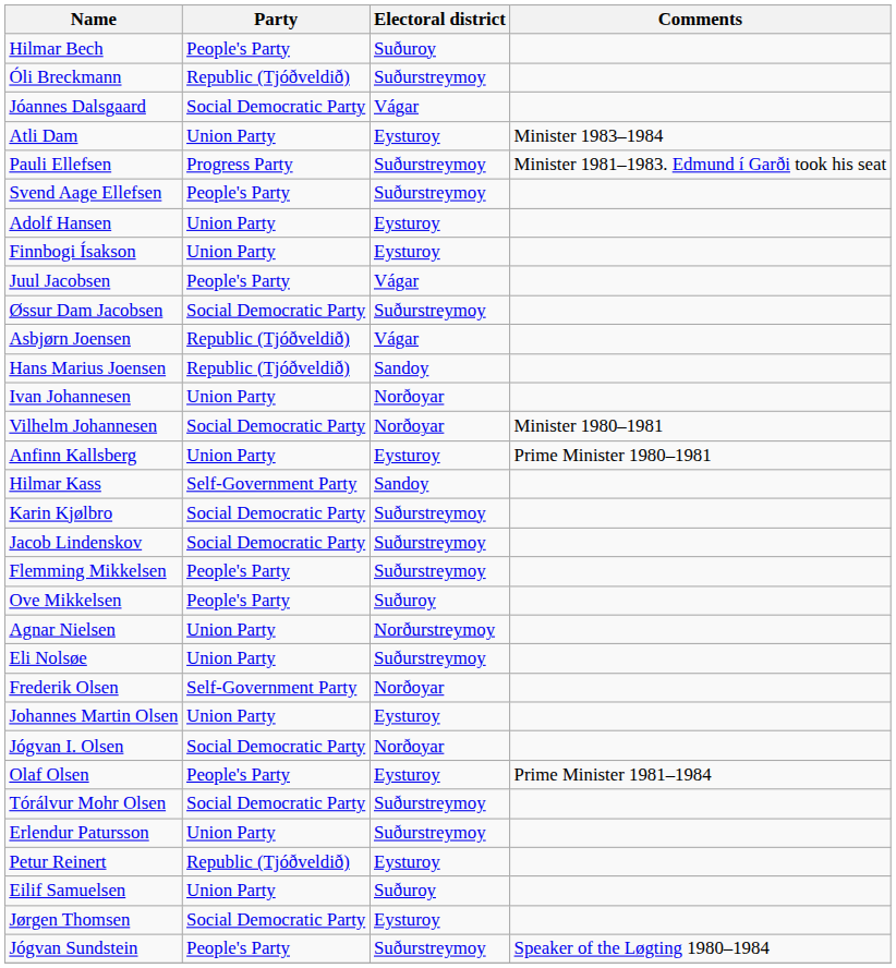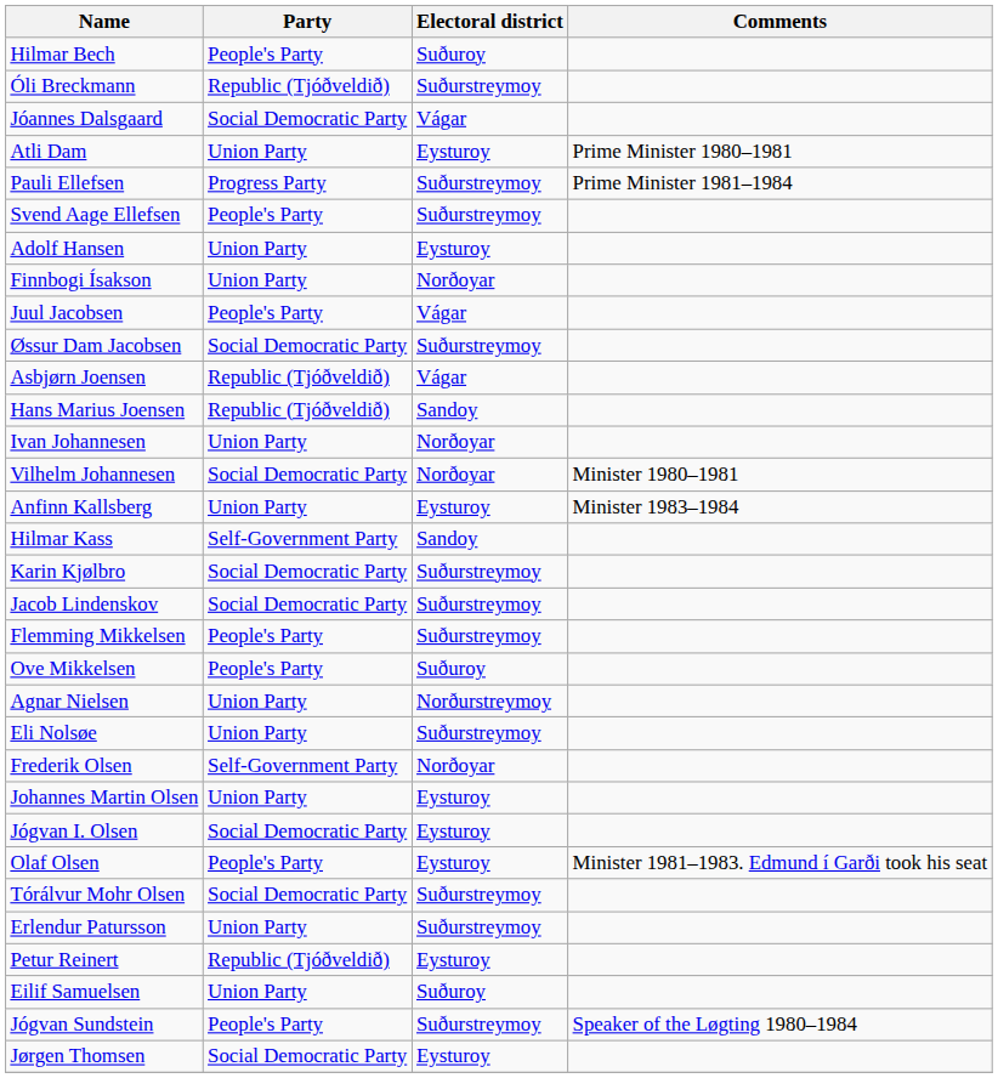Atli Dam | Comments: Minister 1983–1984 -> Prime Minister 1980–1981
Pauli Ellefsen | Comments: Minister 1981–1983. Edmund í Garði took his seat -> Prime Minister 1981–1984
Finnbogi Ísakson | Electoral district: Eysturoy -> Norðoyar
Anfinn Kallsberg | Comments: Prime Minister 1980–1981 -> Minister 1983–1984
Jógvan I. Olsen | Electoral district: Norðoyar -> Eysturoy
Olaf Olsen | Comments: Prime Minister 1981–1984 -> Minister 1981–1983. Edmund í Garði took his seat
rows swapped: Jógvan Sundstein <-> Jørgen Thomsen
